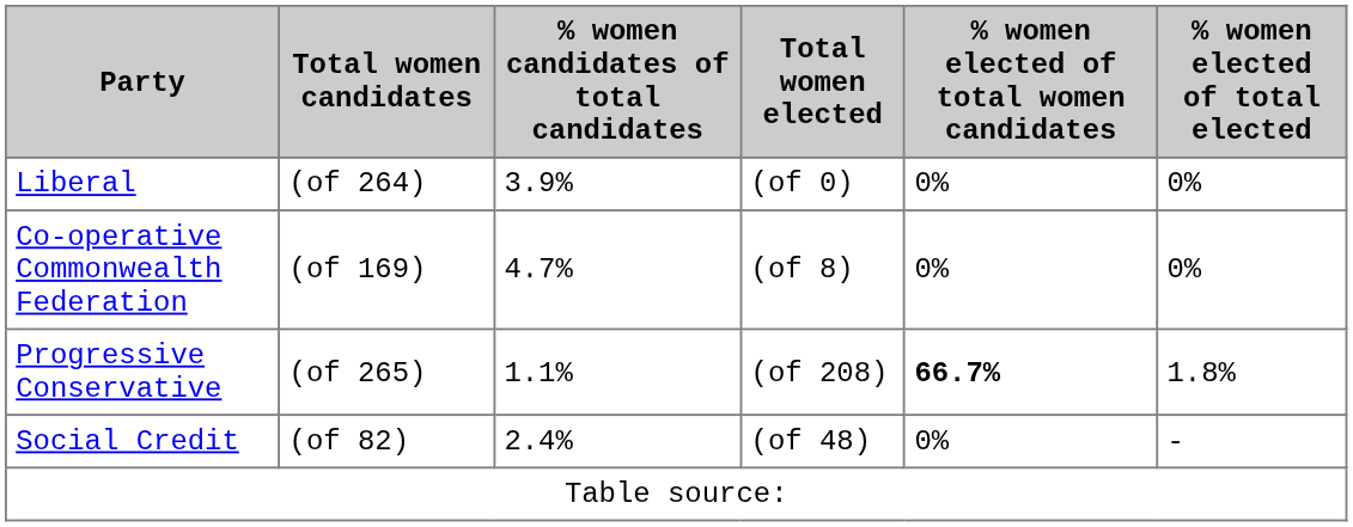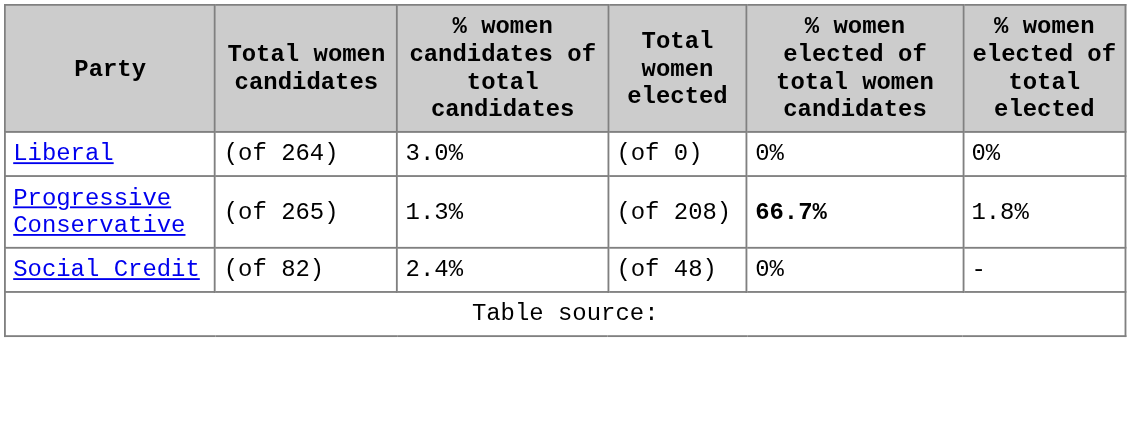Liberal | % women candidates of total candidates: 3.9% -> 3.0%
- row: Co-operative Commonwealth Federation | (of 169) | 4.7% | (of 8) | 0% | 0%
Progressive Conservative | % women candidates of total candidates: 1.1% -> 1.3%
